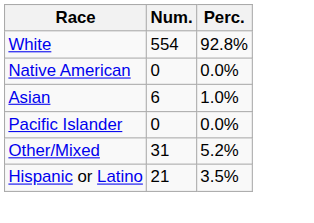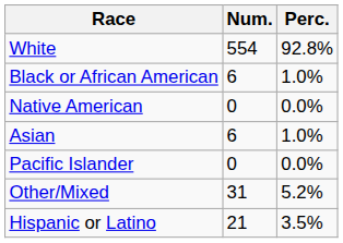+ row: Black or African American | 6 | 1.0%
